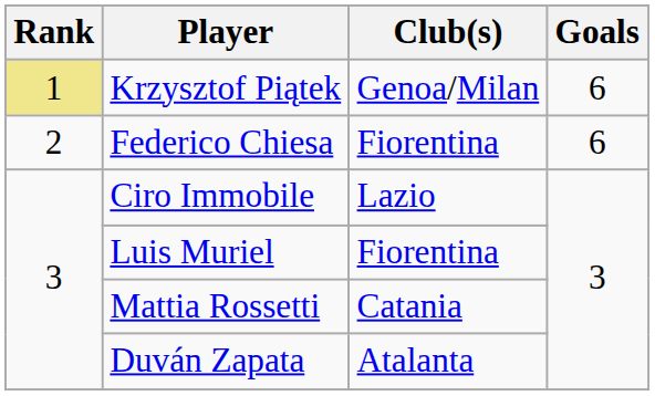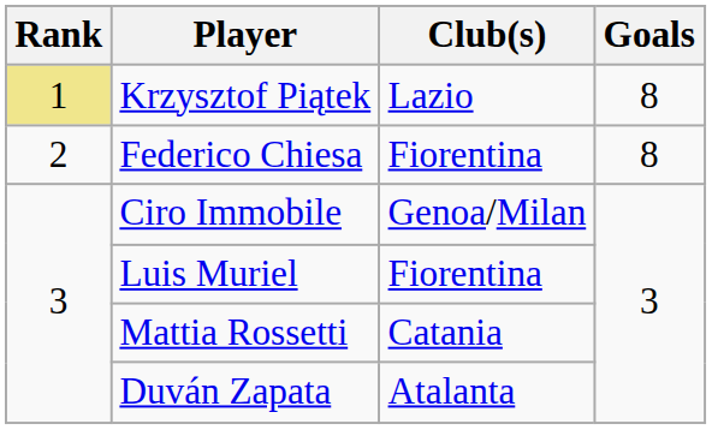Krzysztof Piątek | Club(s): Genoa/Milan -> Lazio
Krzysztof Piątek | Goals: 6 -> 8
Federico Chiesa | Goals: 6 -> 8
Ciro Immobile | Club(s): Lazio -> Genoa/Milan
